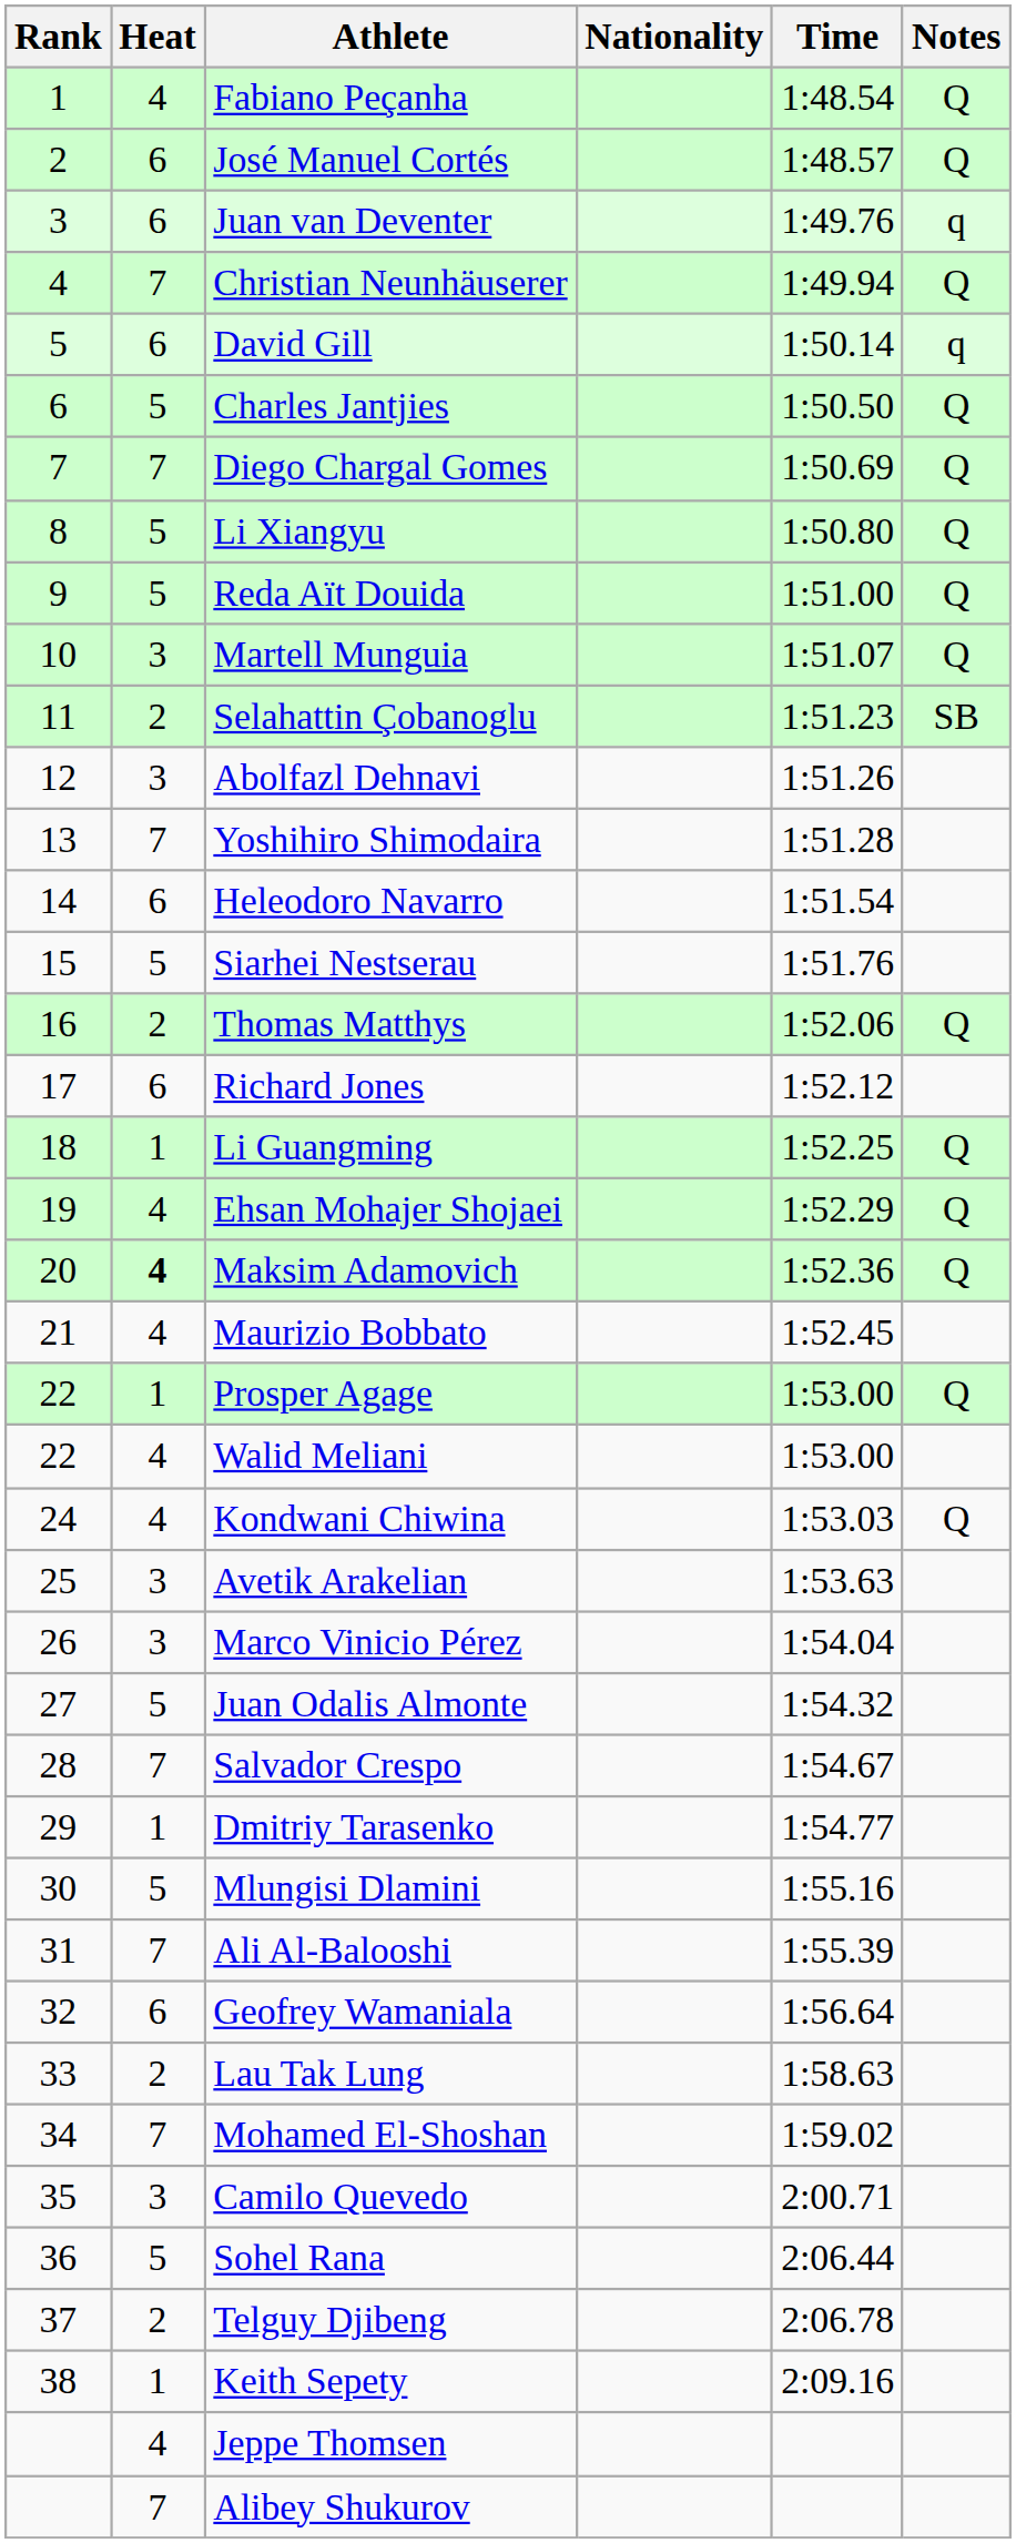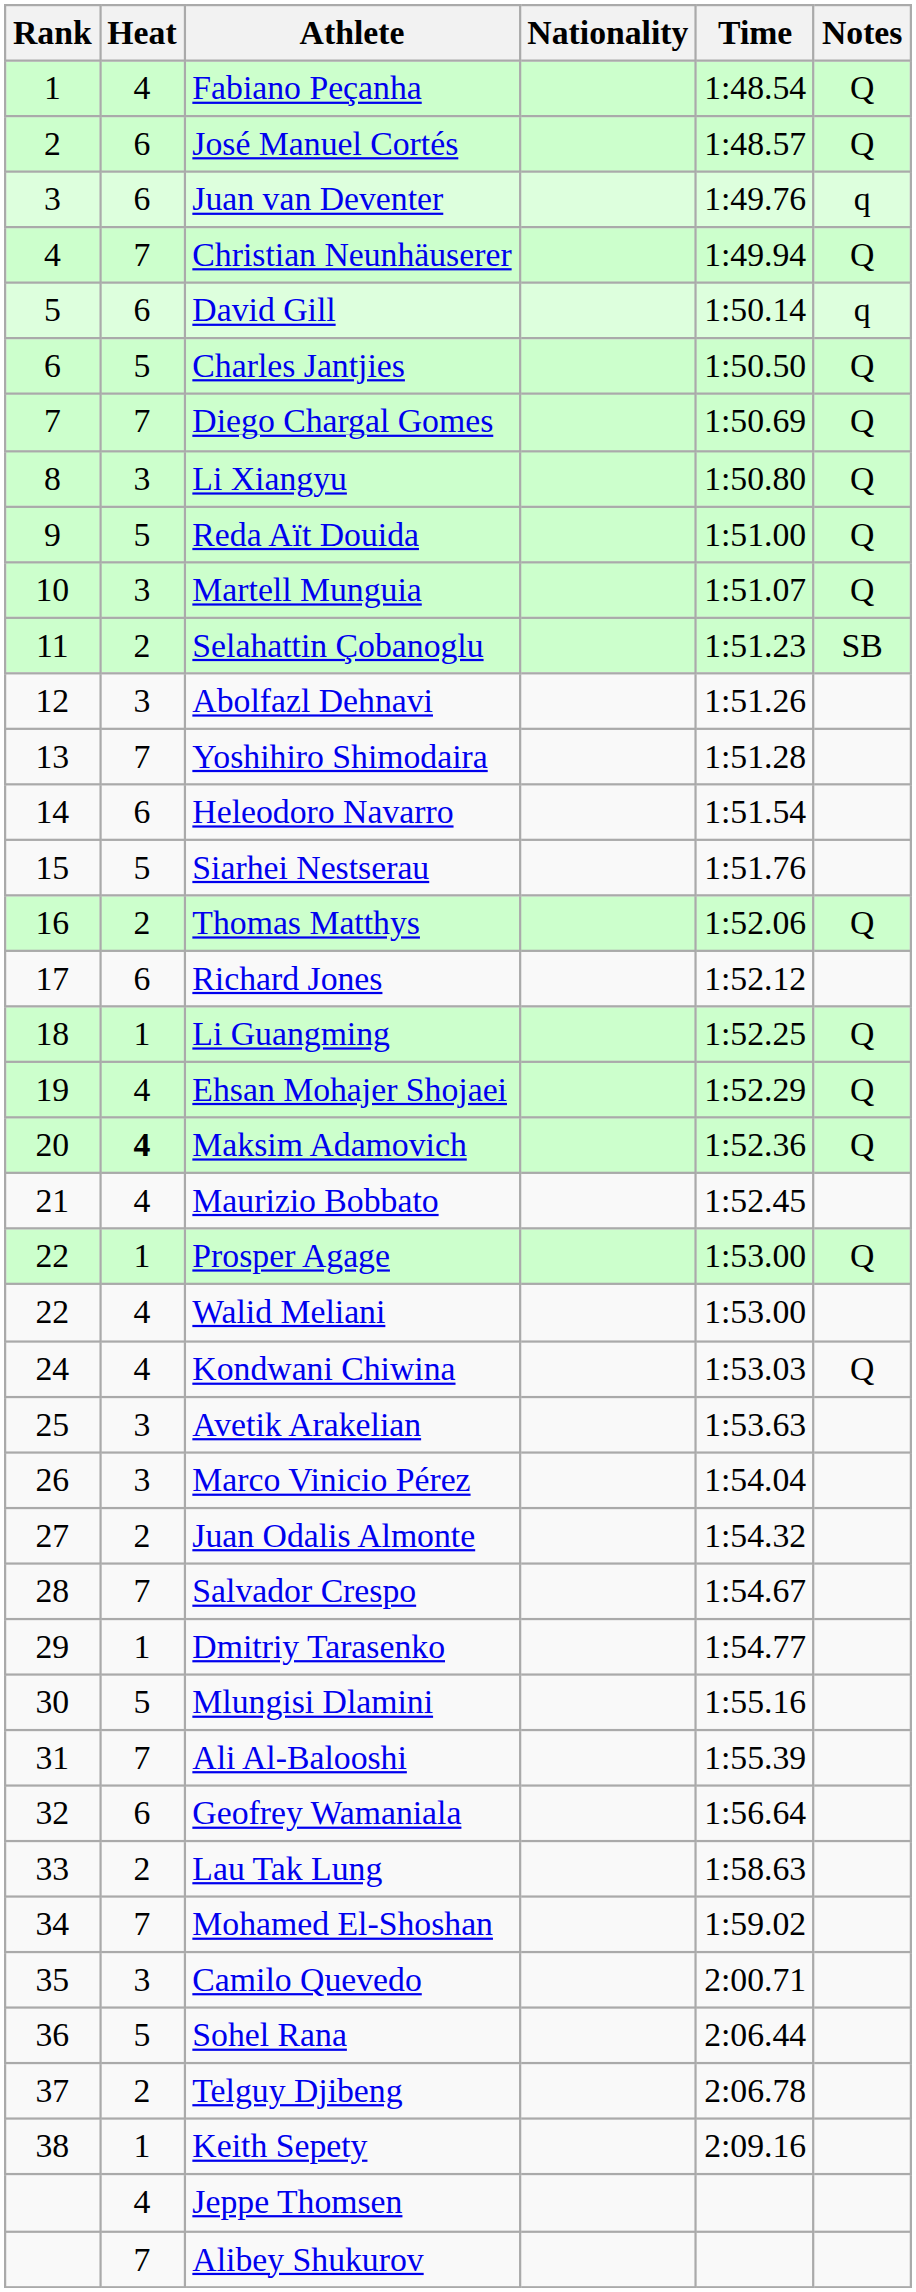Li Xiangyu | Heat: 5 -> 3
Juan Odalis Almonte | Heat: 5 -> 2
